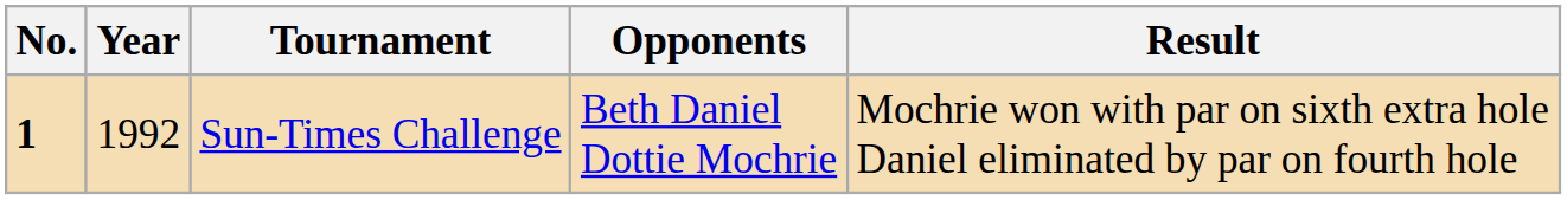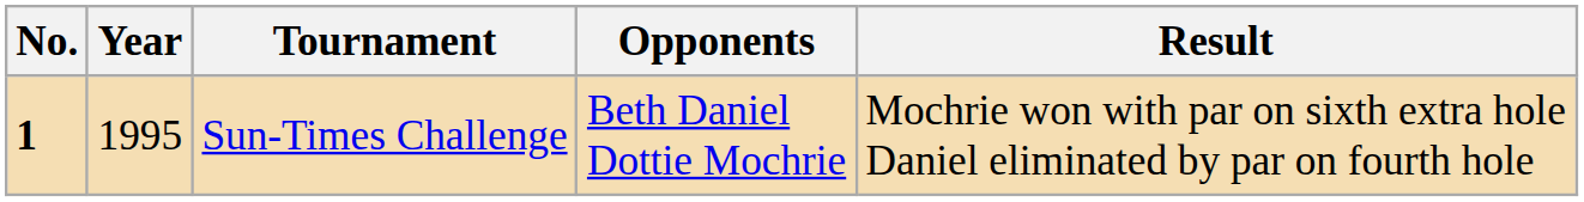Sun-Times Challenge | Year: 1992 -> 1995
